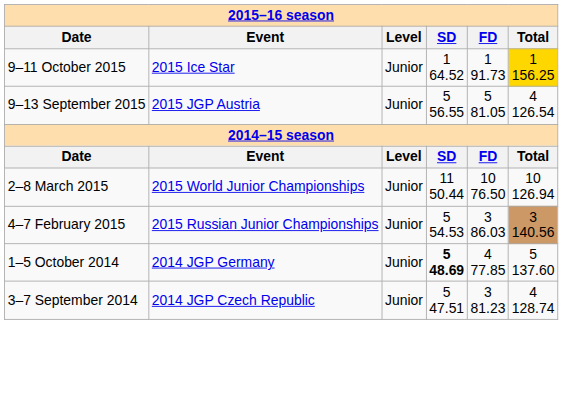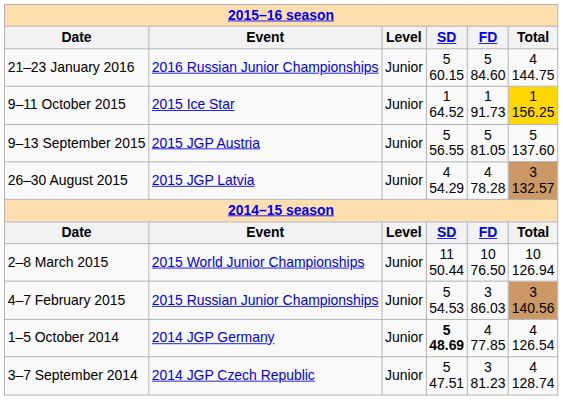+ row: 21–23 January 2016 | 2016 Russian Junior Championships | Junior | 5 60.15 | 5 84.60 | 4 144.75
9–13 September 2015 | Total: 4 126.54 -> 5 137.60
+ row: 26–30 August 2015 | 2015 JGP Latvia | Junior | 4 54.29 | 4 78.28 | 3 132.57
1–5 October 2014 | Total: 5 137.60 -> 4 126.54
